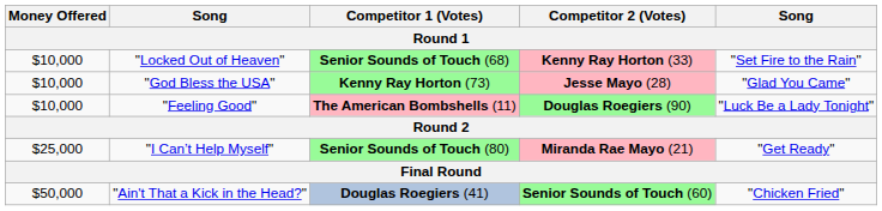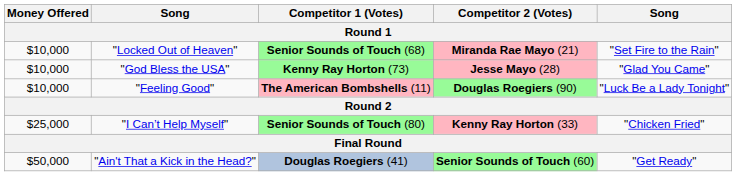"Locked Out of Heaven" | Competitor 2 (Votes): Kenny Ray Horton (33) -> Miranda Rae Mayo (21)
"I Can’t Help Myself" | Competitor 2 (Votes): Miranda Rae Mayo (21) -> Kenny Ray Horton (33)
"I Can’t Help Myself" | column 5: "Get Ready" -> "Chicken Fried"
"Ain't That a Kick in the Head?" | column 5: "Chicken Fried" -> "Get Ready"
